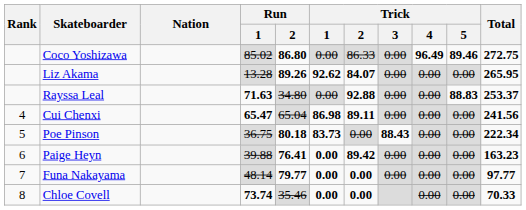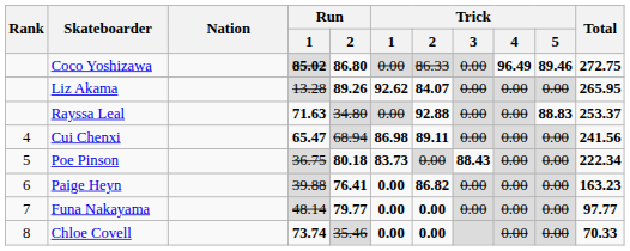Coco Yoshizawa | Run / 1: normal -> bold
Cui Chenxi | Run / 2: 65.04 -> 68.94
Paige Heyn | Trick / 2: 89.42 -> 86.82
